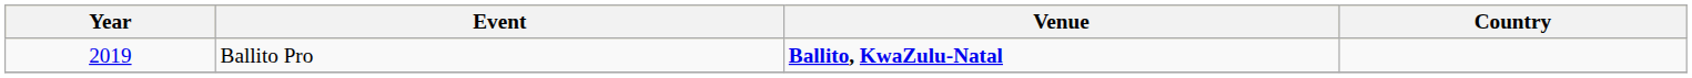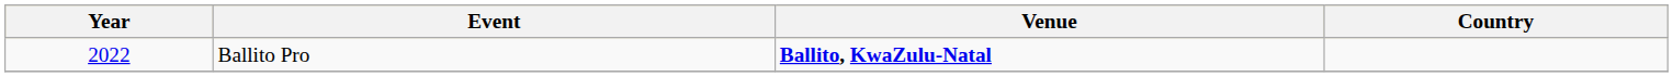Ballito Pro | Year: 2019 -> 2022
